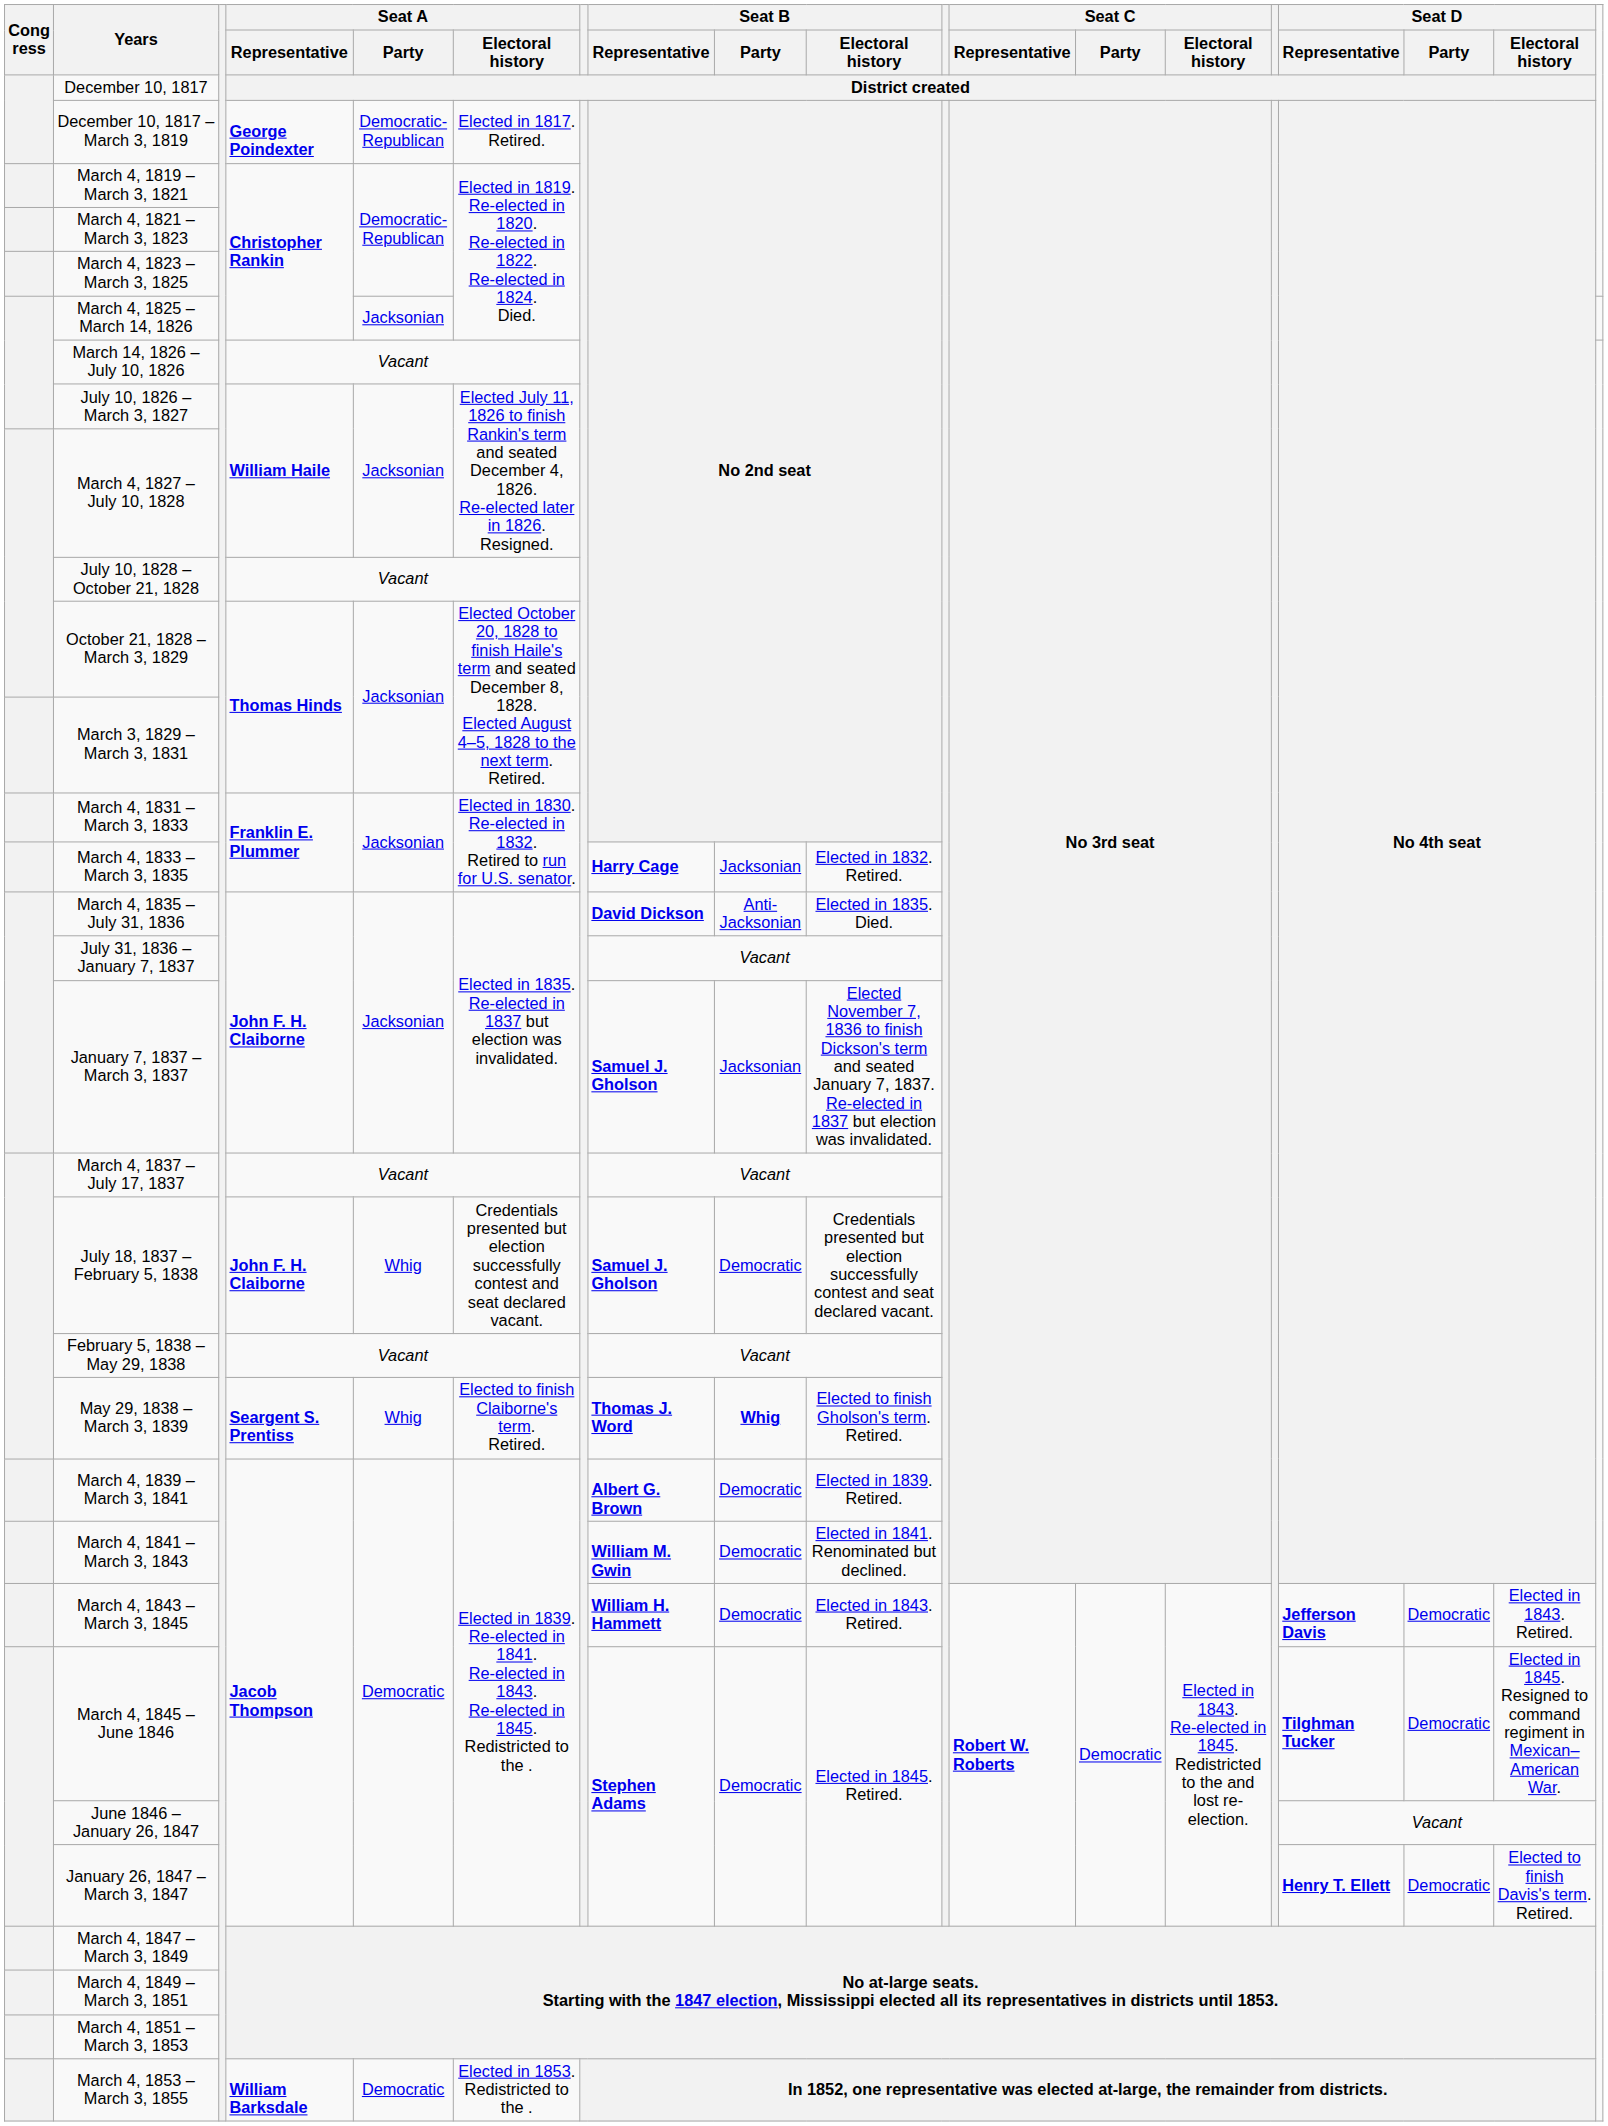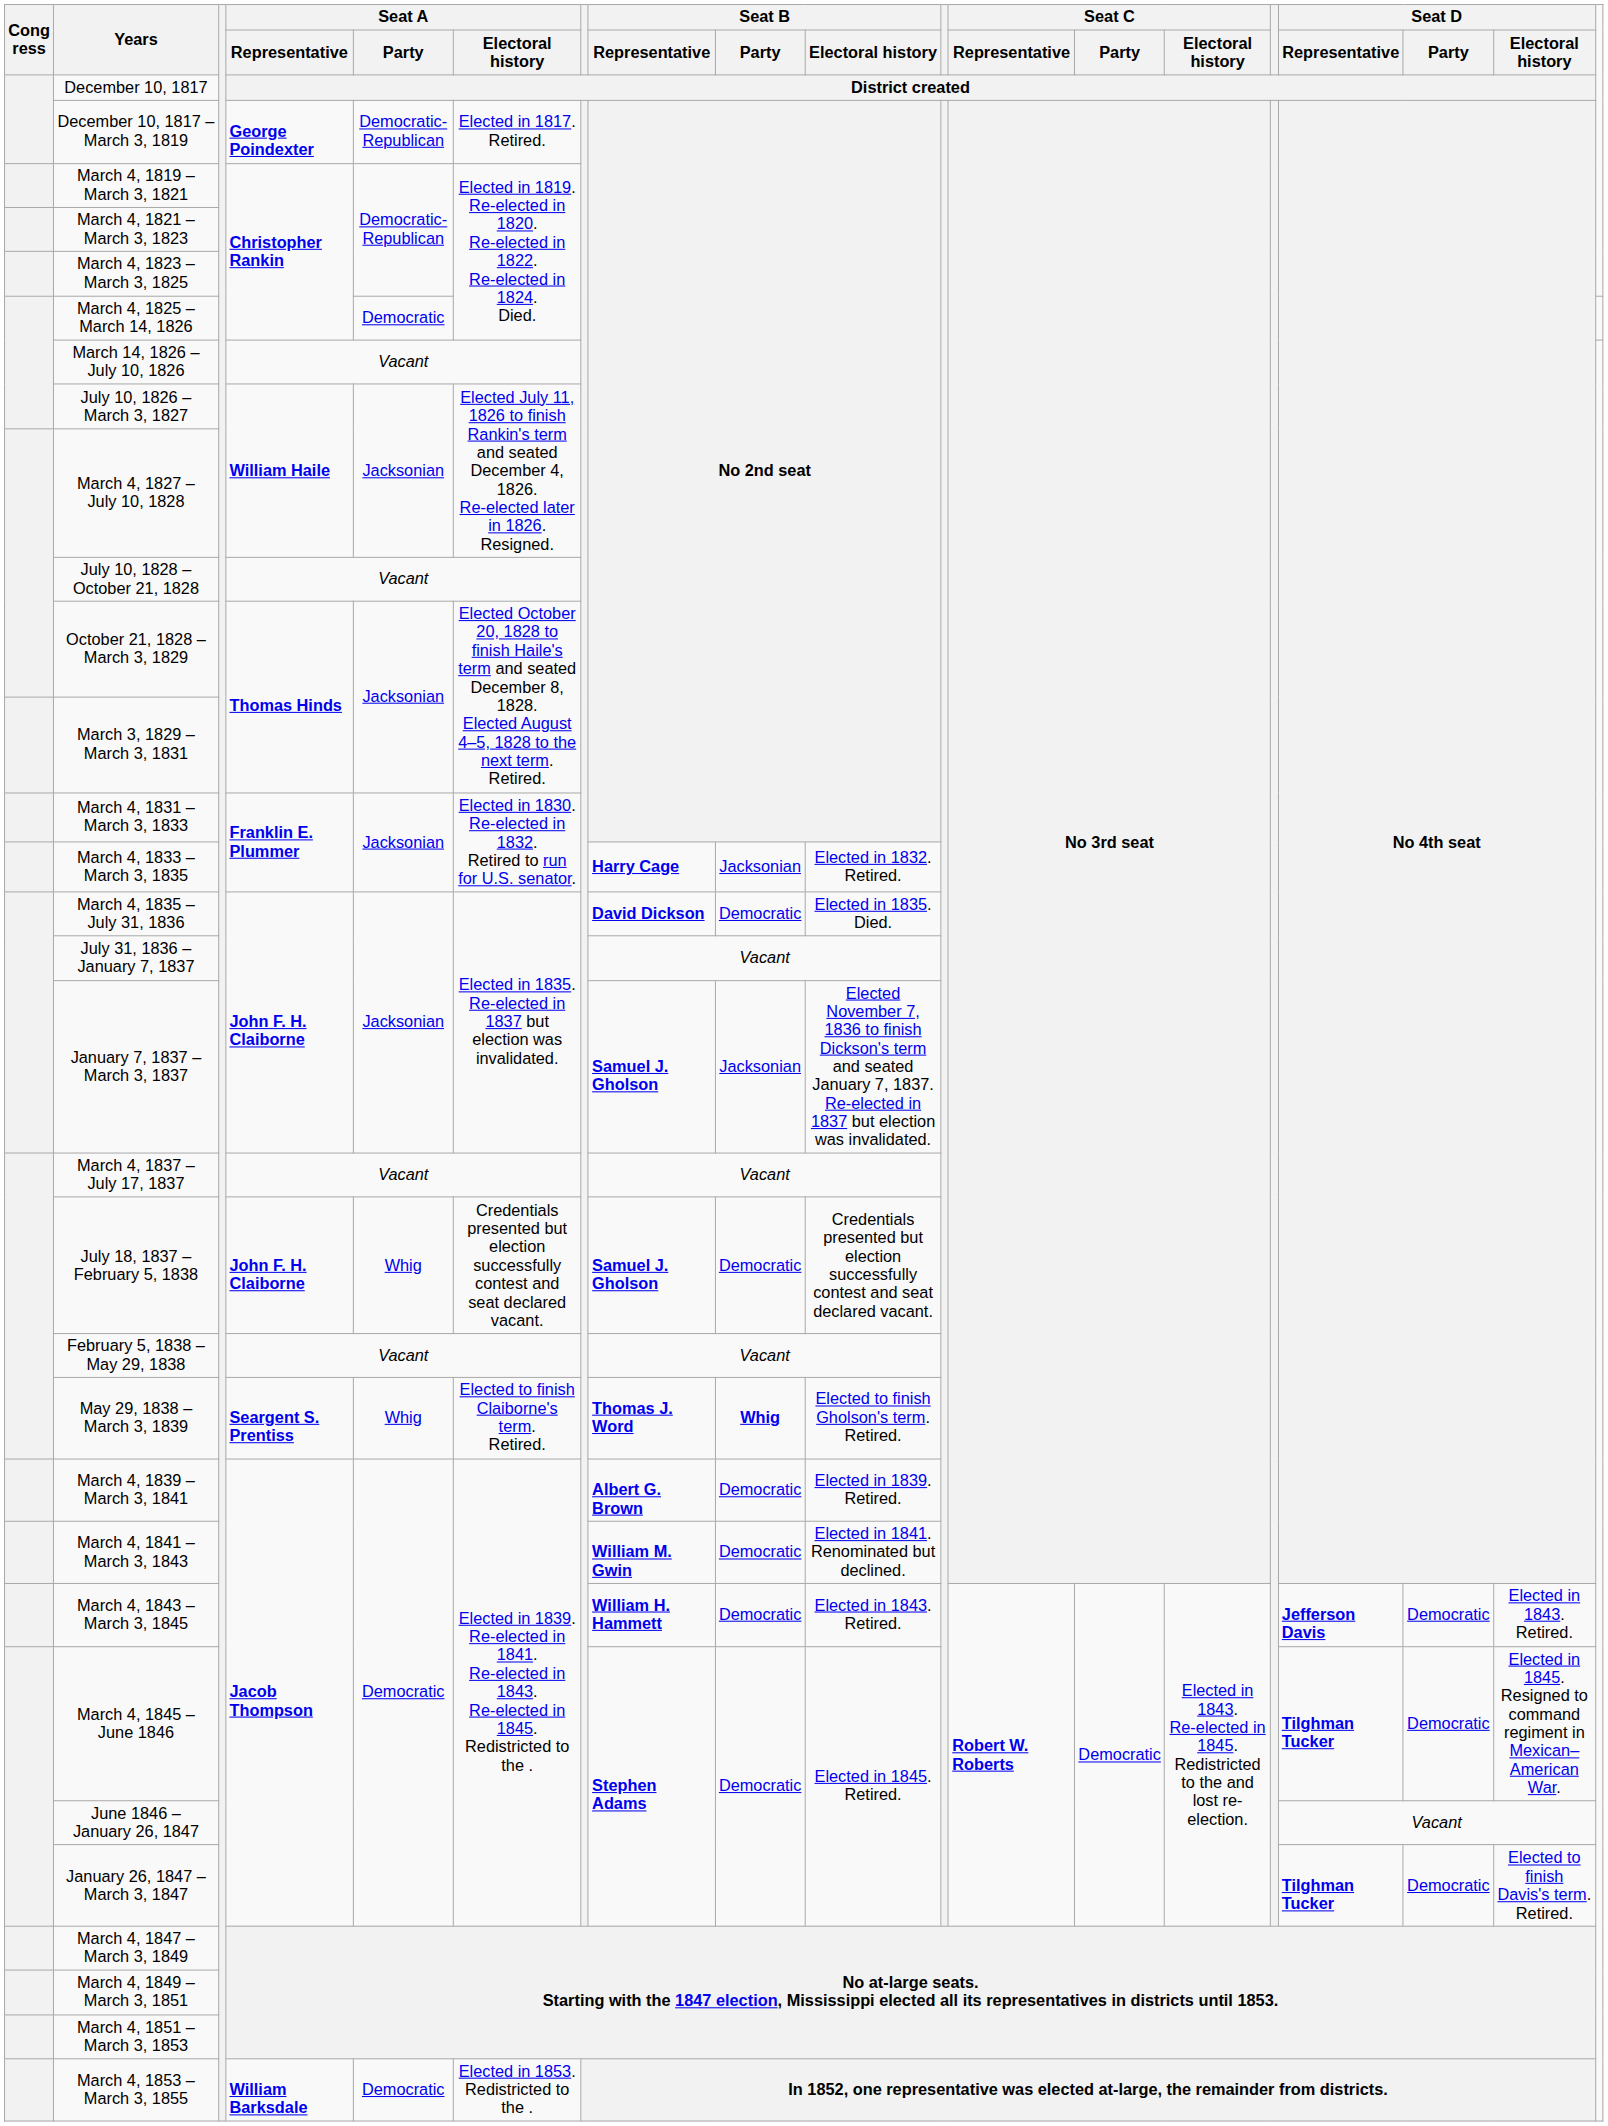March 4, 1825 – March 14, 1826 | Seat A / Party: Jacksonian -> Democratic
March 4, 1835 – July 31, 1836 | Seat B / Party: Anti-Jacksonian -> Democratic
January 26, 1847 – March 3, 1847 | Seat D / Representative: Henry T. Ellett -> Tilghman Tucker
